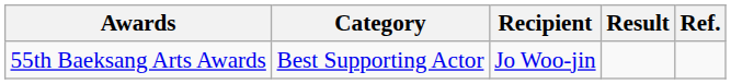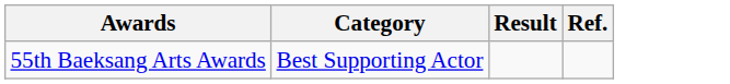- column: Recipient | Jo Woo-jin
